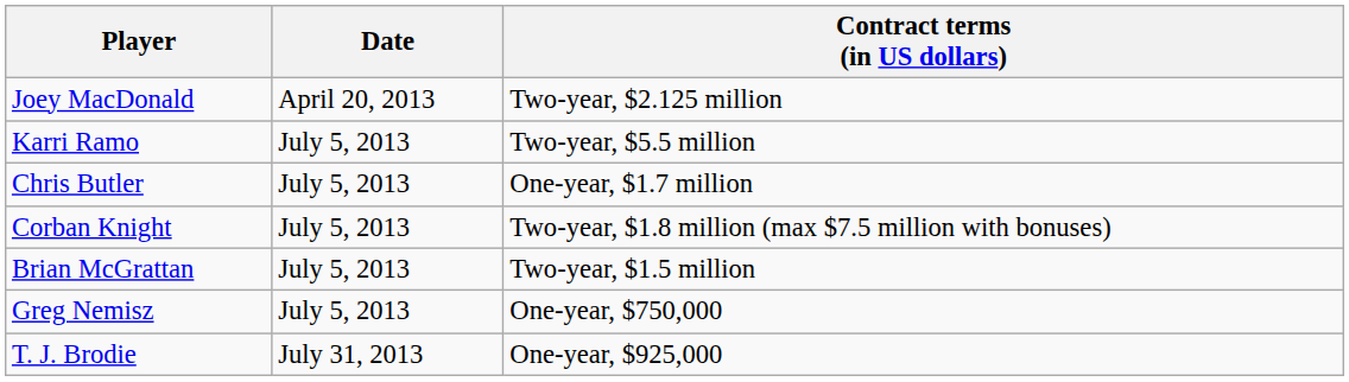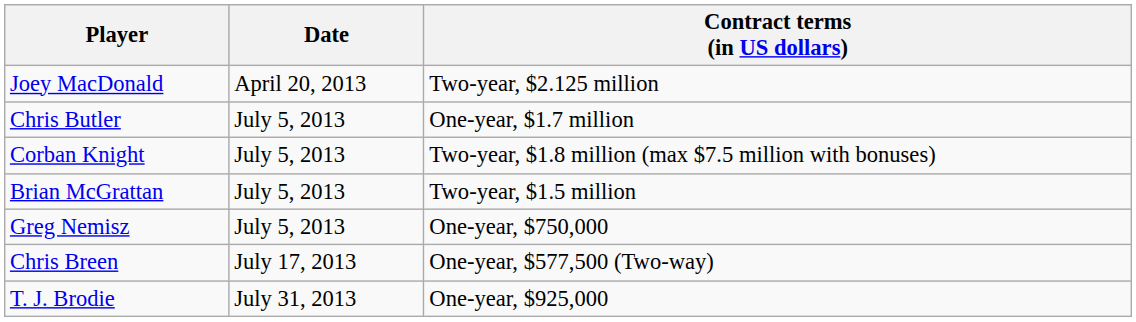- row: Karri Ramo | July 5, 2013 | Two-year, $5.5 million
+ row: Chris Breen | July 17, 2013 | One-year, $577,500 (Two-way)
